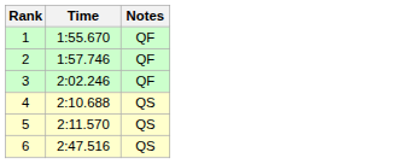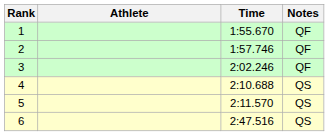+ column: Athlete
